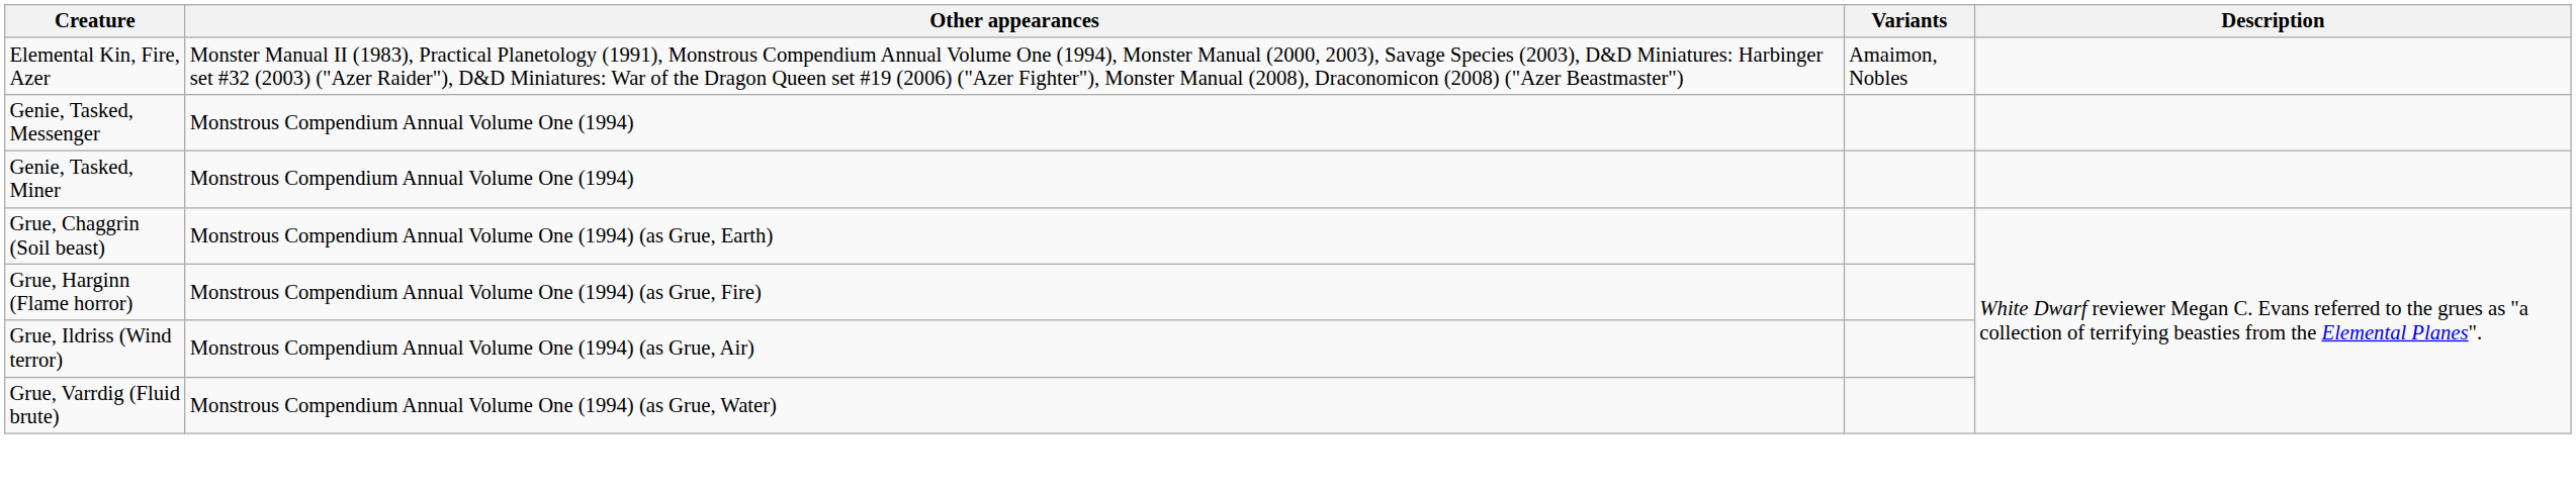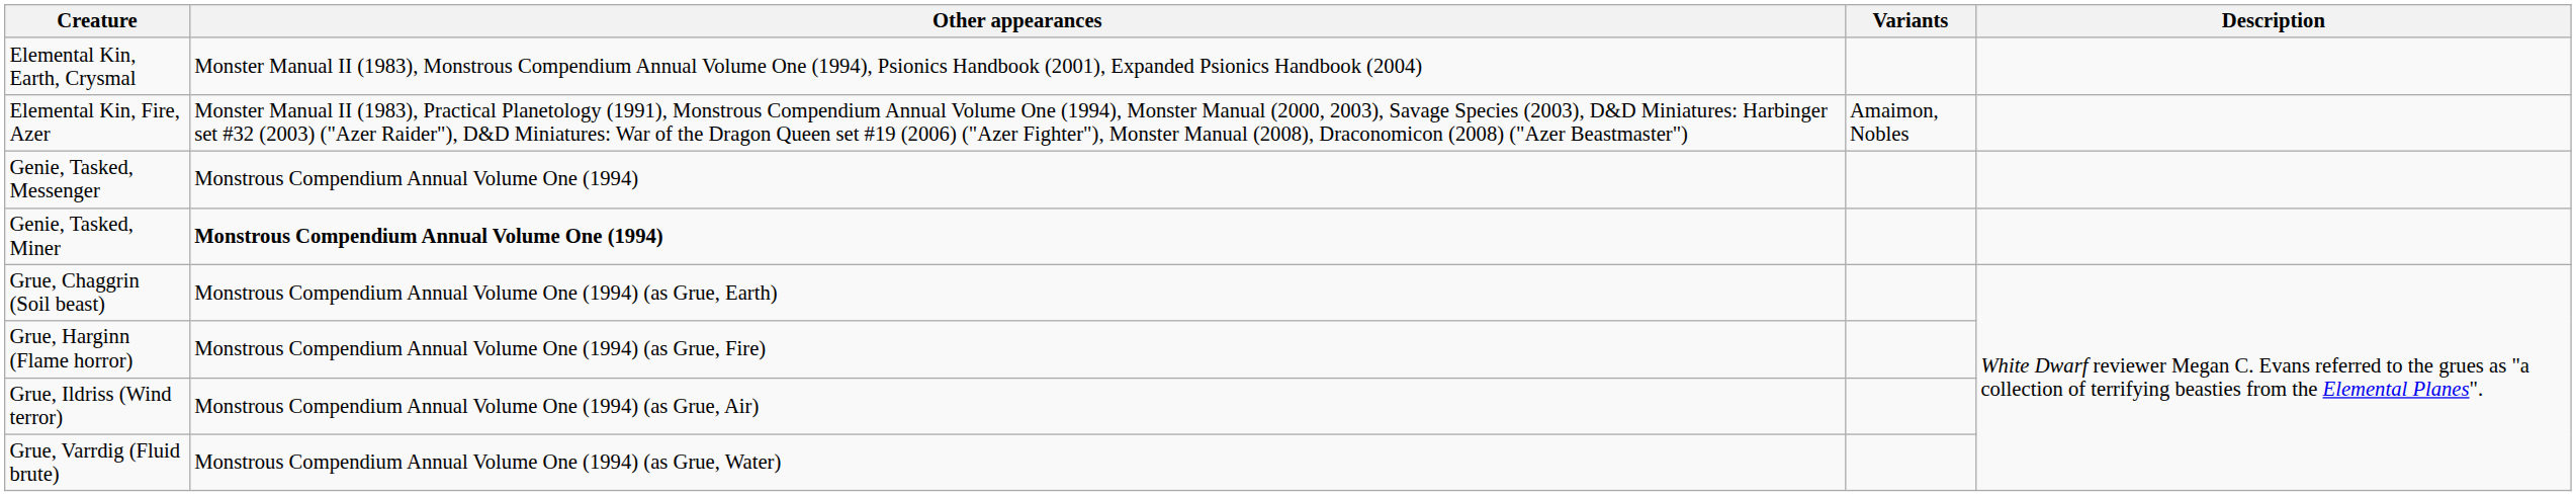+ row: Elemental Kin, Earth, Crysmal | Monster Manual II (1983), Monstrous Compendium Annual Volume One (1994), Psionics Handbook (2001), Expanded Psionics Handbook (2004)
Genie, Tasked, Miner | Other appearances: normal -> bold
